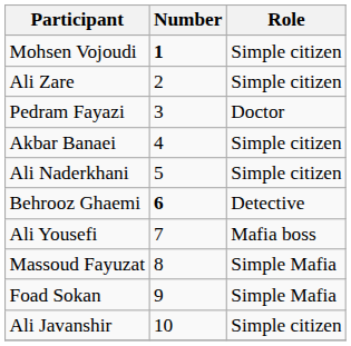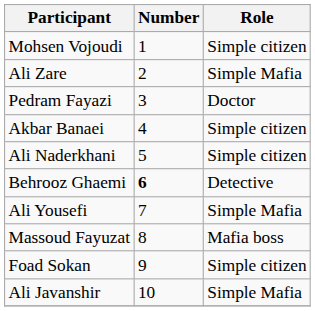Mohsen Vojoudi | Number: bold -> normal
Ali Zare | Role: Simple citizen -> Simple Mafia
Ali Yousefi | Role: Mafia boss -> Simple Mafia
Massoud Fayuzat | Role: Simple Mafia -> Mafia boss
Foad Sokan | Role: Simple Mafia -> Simple citizen
Ali Javanshir | Role: Simple citizen -> Simple Mafia
